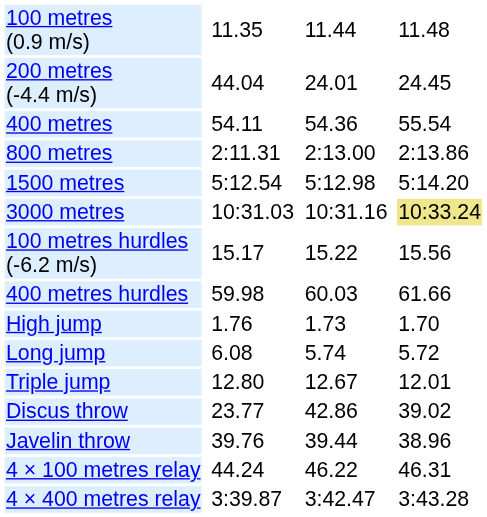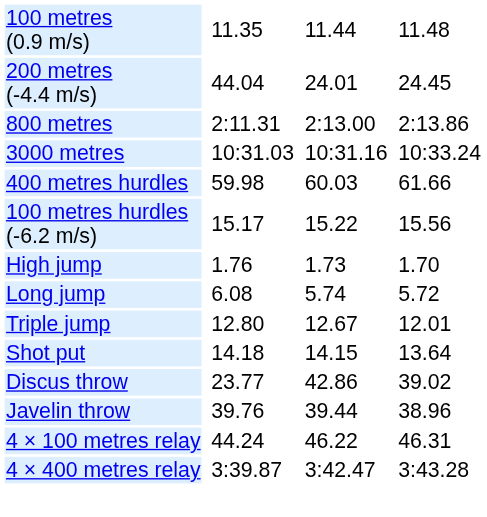- row: 400 metres | 54.11 | 54.36 | 55.54
- row: 1500 metres | 5:12.54 | 5:12.98 | 5:14.20
3000 metres | column 7: khaki background -> no background
rows swapped: 100 metres hurdles (-6.2 m/s) <-> 400 metres hurdles
+ row: Shot put | 14.18 | 14.15 | 13.64
